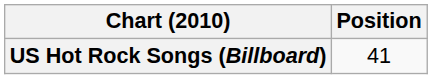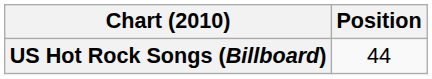US Hot Rock Songs (Billboard) | Position: 41 -> 44
